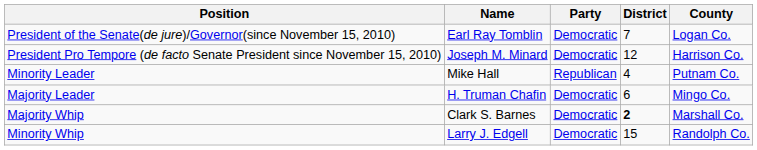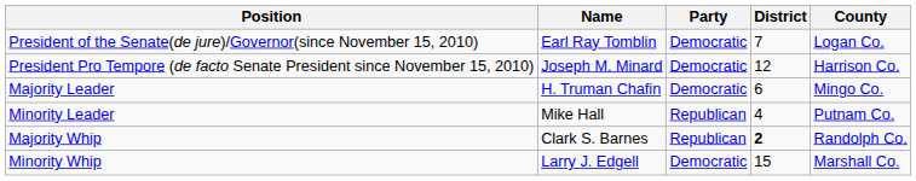rows swapped: Majority Leader <-> Minority Leader
Majority Whip | Party: Democratic -> Republican
Majority Whip | County: Marshall Co. -> Randolph Co.
Minority Whip | County: Randolph Co. -> Marshall Co.
